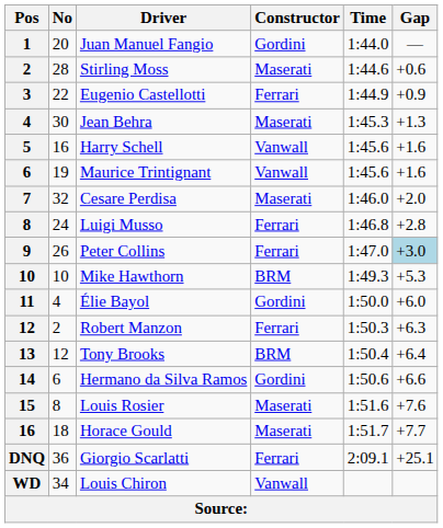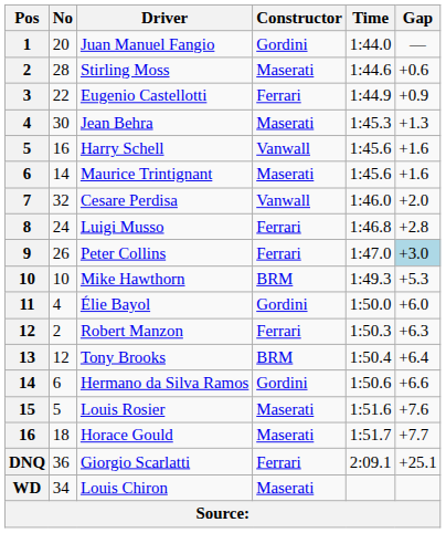Maurice Trintignant | No: 19 -> 14
Maurice Trintignant | Constructor: Vanwall -> Maserati
Cesare Perdisa | Constructor: Maserati -> Vanwall
Louis Rosier | No: 8 -> 5
Louis Chiron | Constructor: Vanwall -> Maserati
